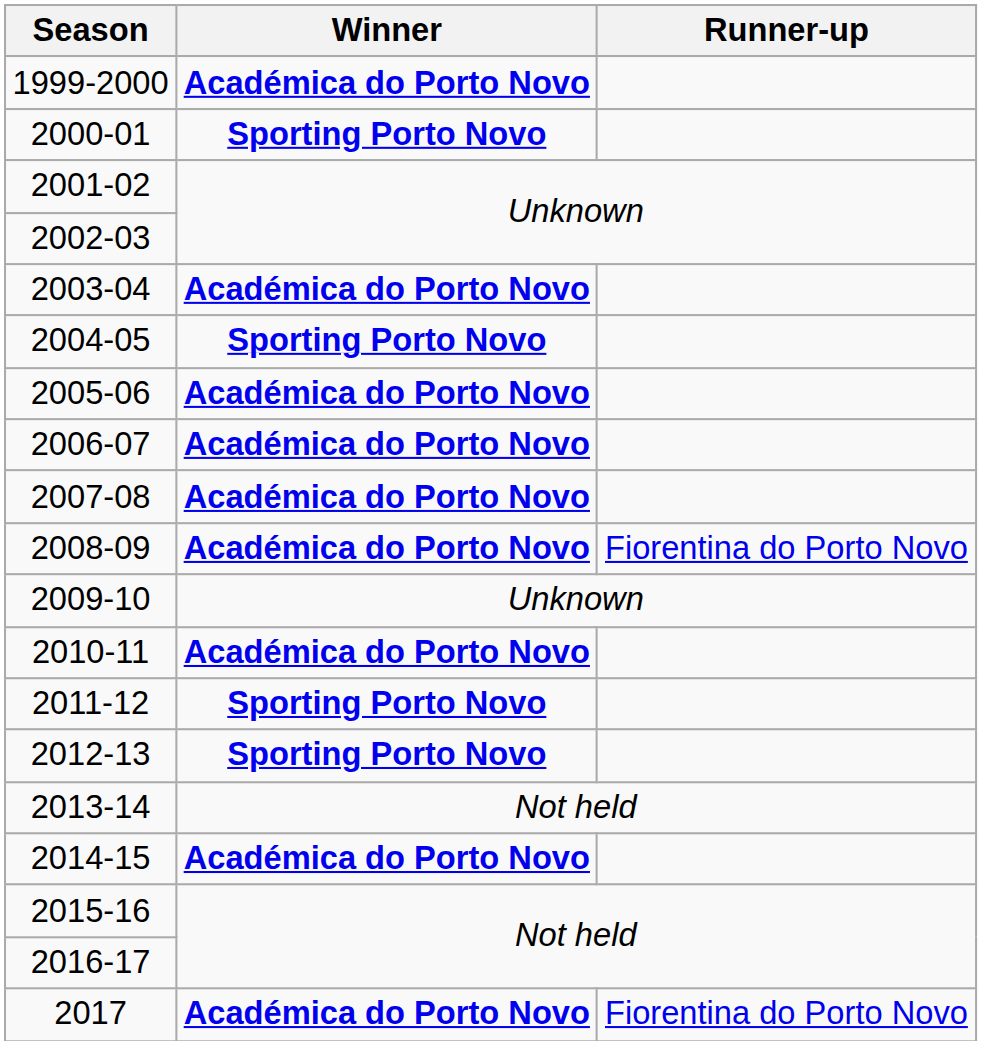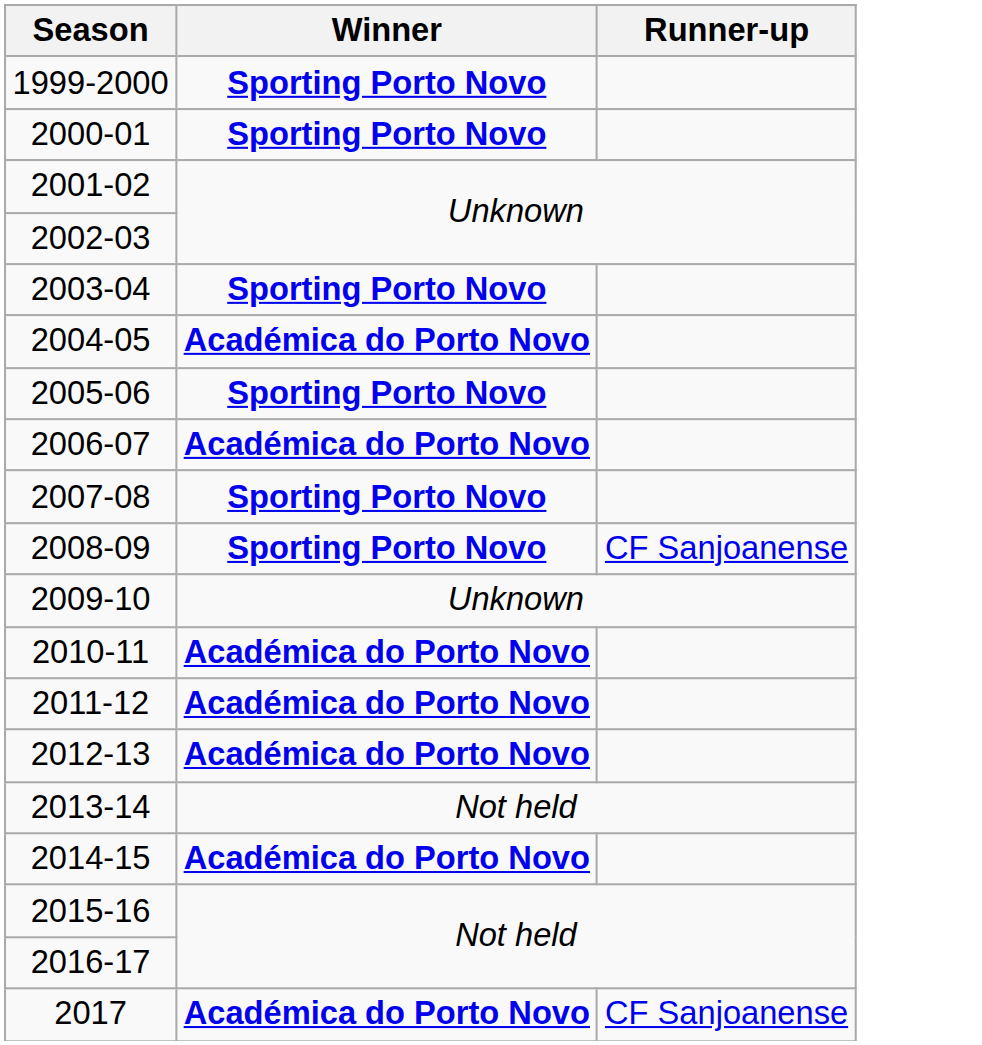1999-2000 | Winner: Académica do Porto Novo -> Sporting Porto Novo
2003-04 | Winner: Académica do Porto Novo -> Sporting Porto Novo
2004-05 | Winner: Sporting Porto Novo -> Académica do Porto Novo
2005-06 | Winner: Académica do Porto Novo -> Sporting Porto Novo
2007-08 | Winner: Académica do Porto Novo -> Sporting Porto Novo
2008-09 | Winner: Académica do Porto Novo -> Sporting Porto Novo
2008-09 | Runner-up: Fiorentina do Porto Novo -> CF Sanjoanense
2011-12 | Winner: Sporting Porto Novo -> Académica do Porto Novo
2012-13 | Winner: Sporting Porto Novo -> Académica do Porto Novo
2017 | Runner-up: Fiorentina do Porto Novo -> CF Sanjoanense
